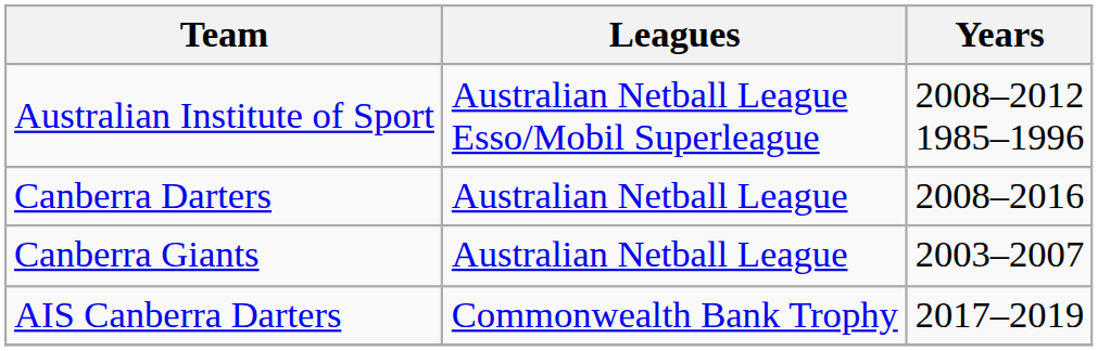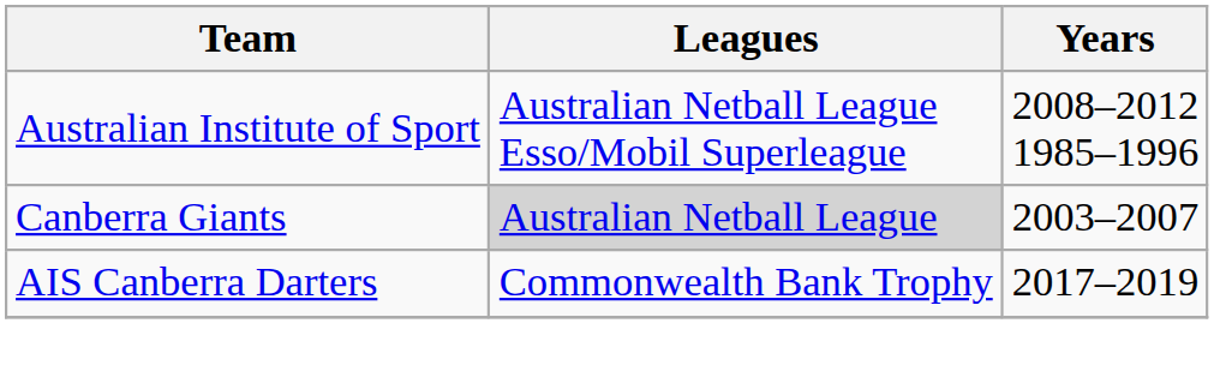- row: Canberra Darters | Australian Netball League | 2008–2016
Canberra Giants | Leagues: no background -> lightgrey background
